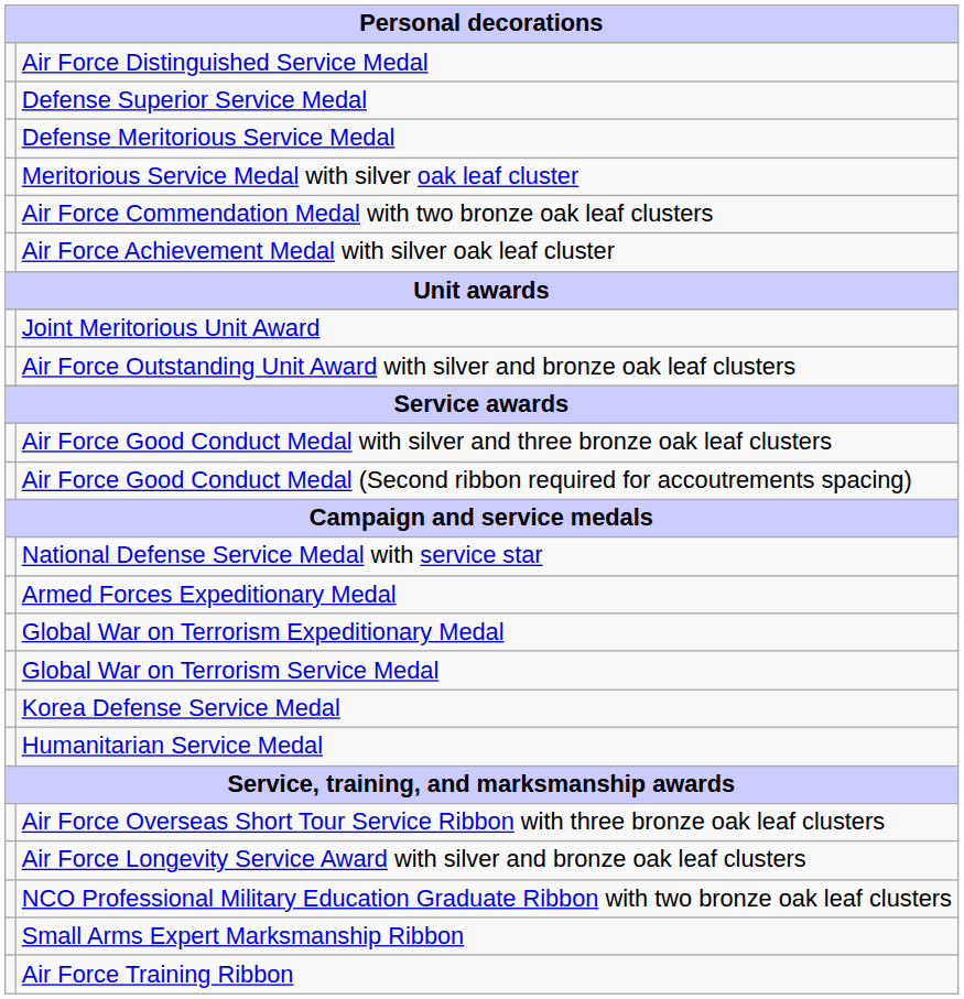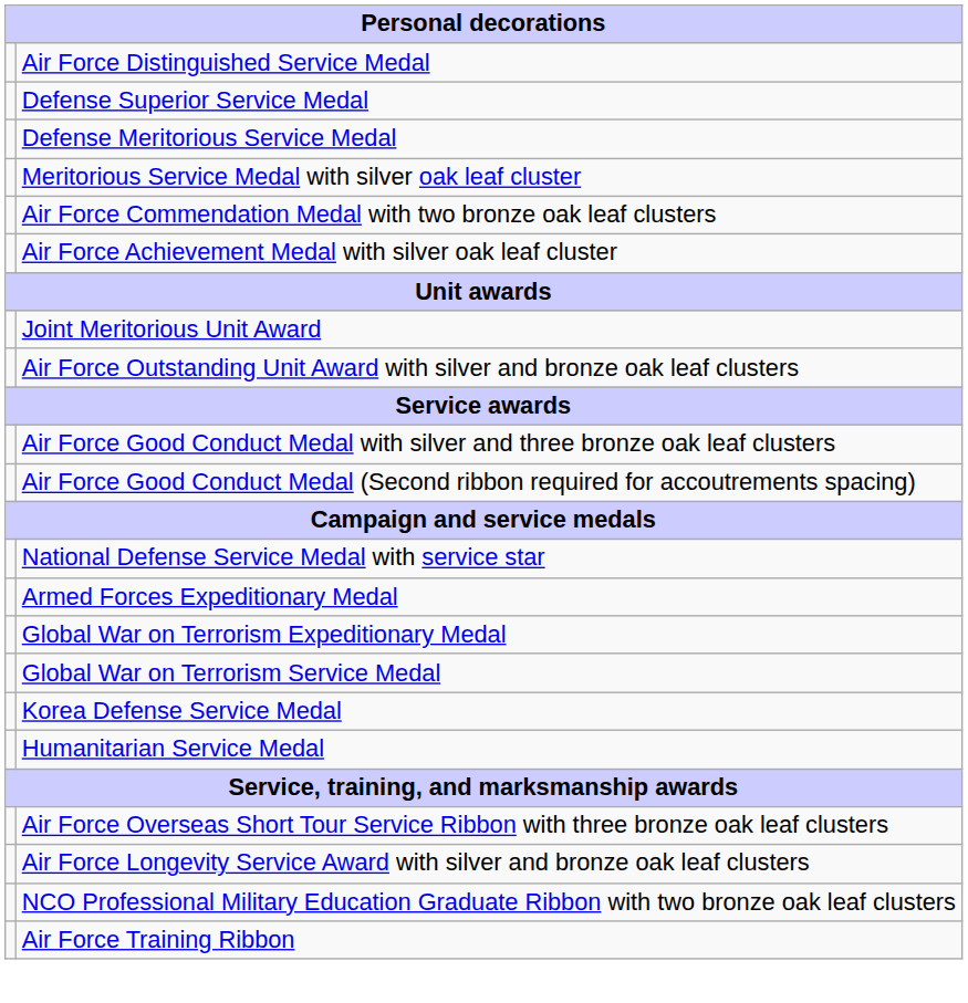- row: Small Arms Expert Marksmanship Ribbon
